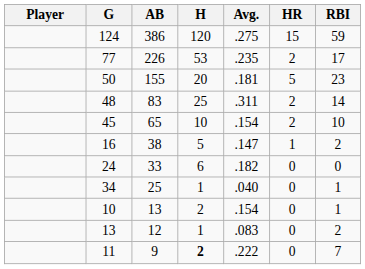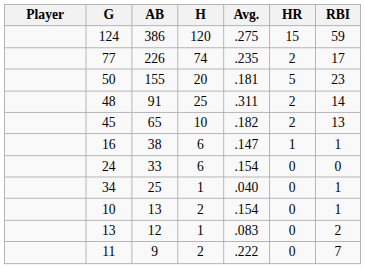77 | H: 53 -> 74
48 | AB: 83 -> 91
45 | Avg.: .154 -> .182
45 | RBI: 10 -> 13
16 | H: 5 -> 6
16 | RBI: 2 -> 1
24 | Avg.: .182 -> .154
11 | H: bold -> normal
